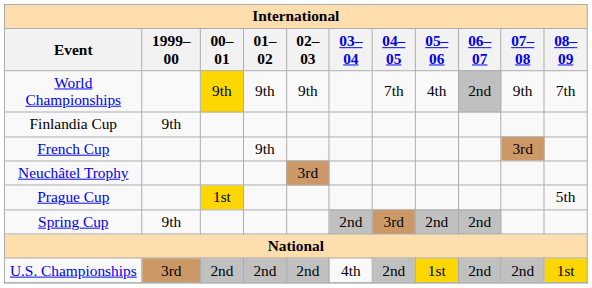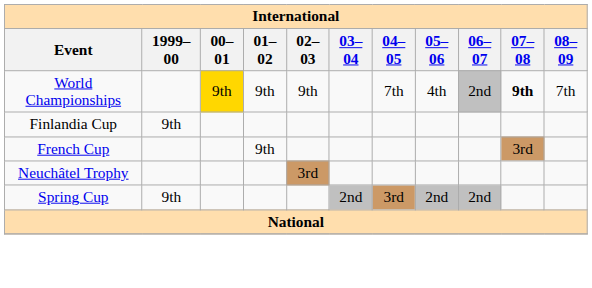World Championships | 07–08: normal -> bold
- row: Prague Cup | 1st | 5th
- row: U.S. Championships | 3rd | 2nd | 2nd | 2nd | 4th | 2nd | 1st | 2nd | 2nd | 1st
